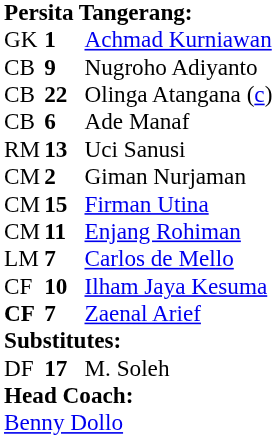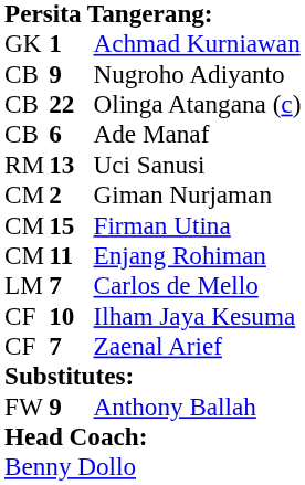Zaenal Arief | column 1: bold -> normal
- row: DF | 17 | M. Soleh
+ row: FW | 9 | Anthony Ballah
